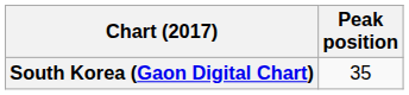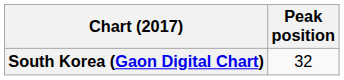South Korea (Gaon Digital Chart) | Peak position: 35 -> 32
